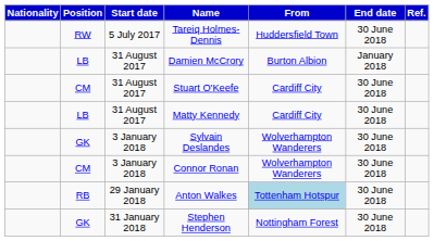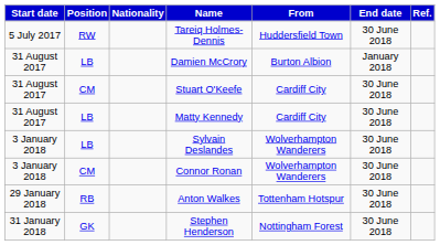columns swapped: Start date <-> Nationality
Sylvain Deslandes | Position: GK -> LB
Anton Walkes | From: lightblue background -> no background
